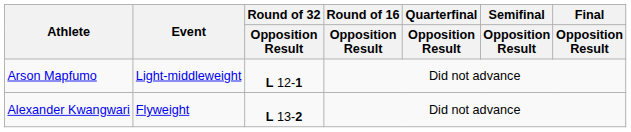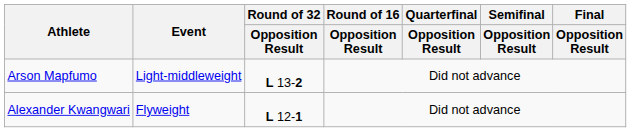Arson Mapfumo | Round of 32 / Opposition Result: L 12-1 -> L 13-2
Alexander Kwangwari | Round of 32 / Opposition Result: L 13-2 -> L 12-1
